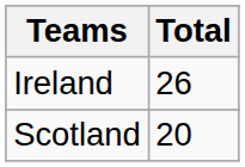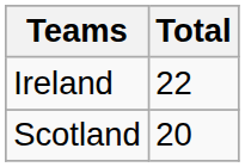Ireland | Total: 26 -> 22
